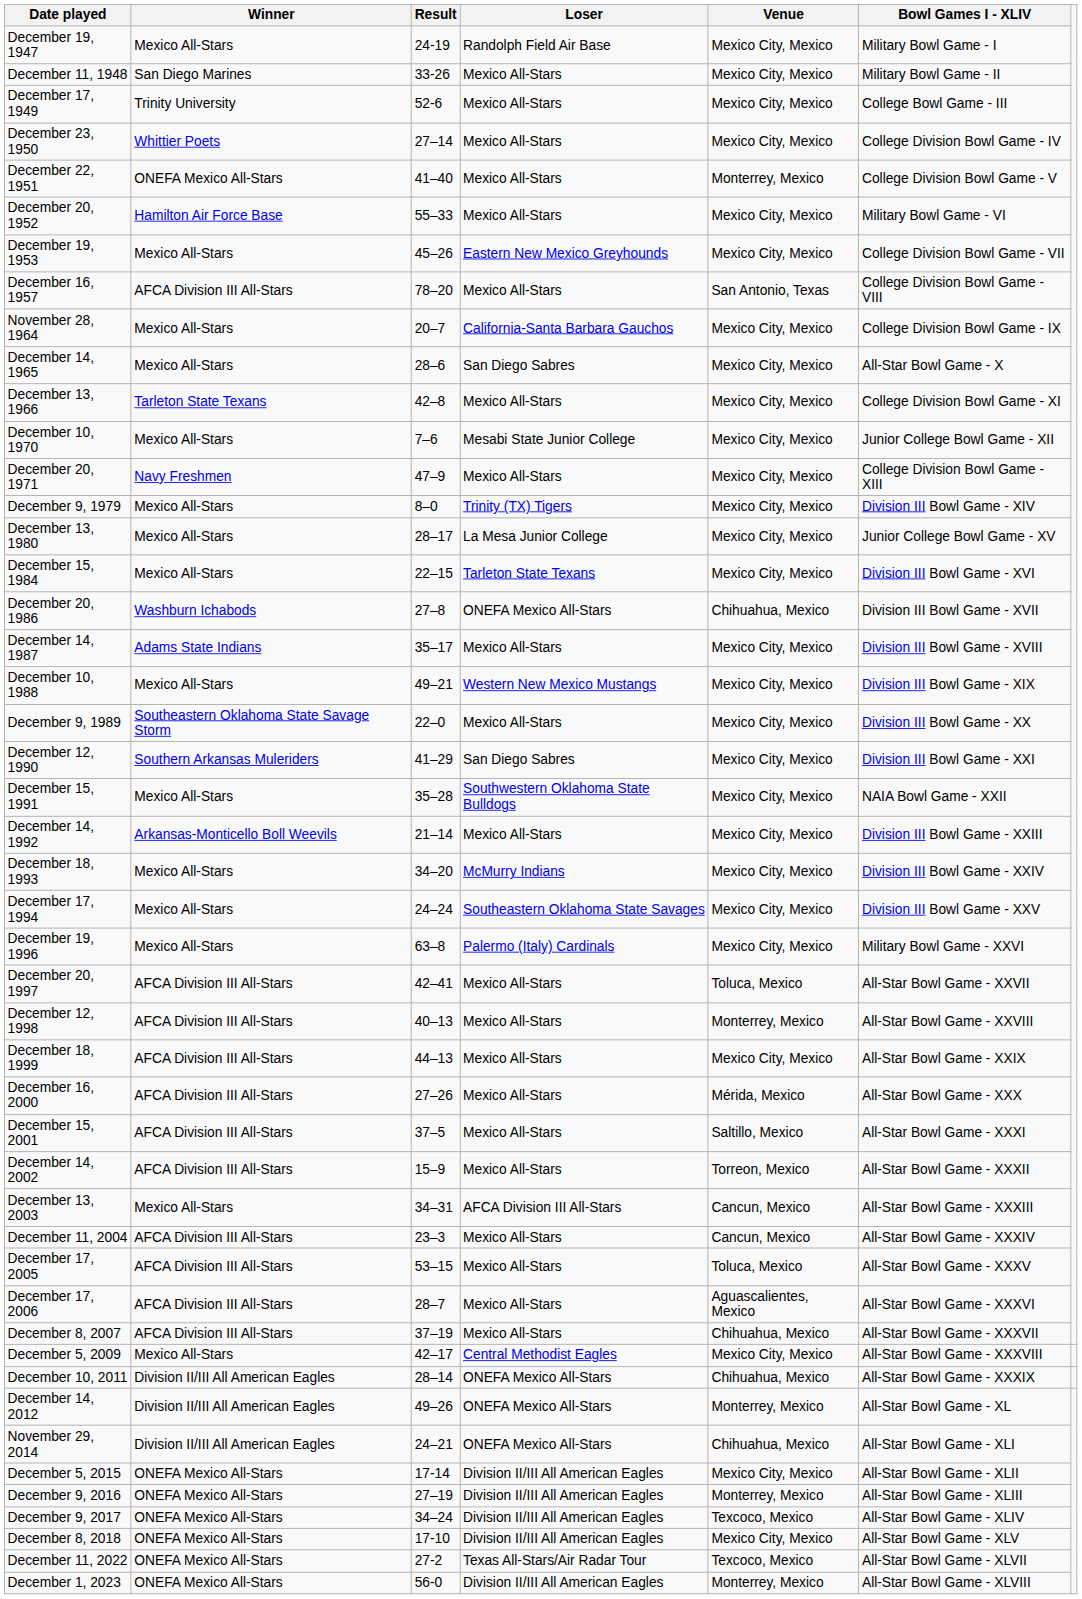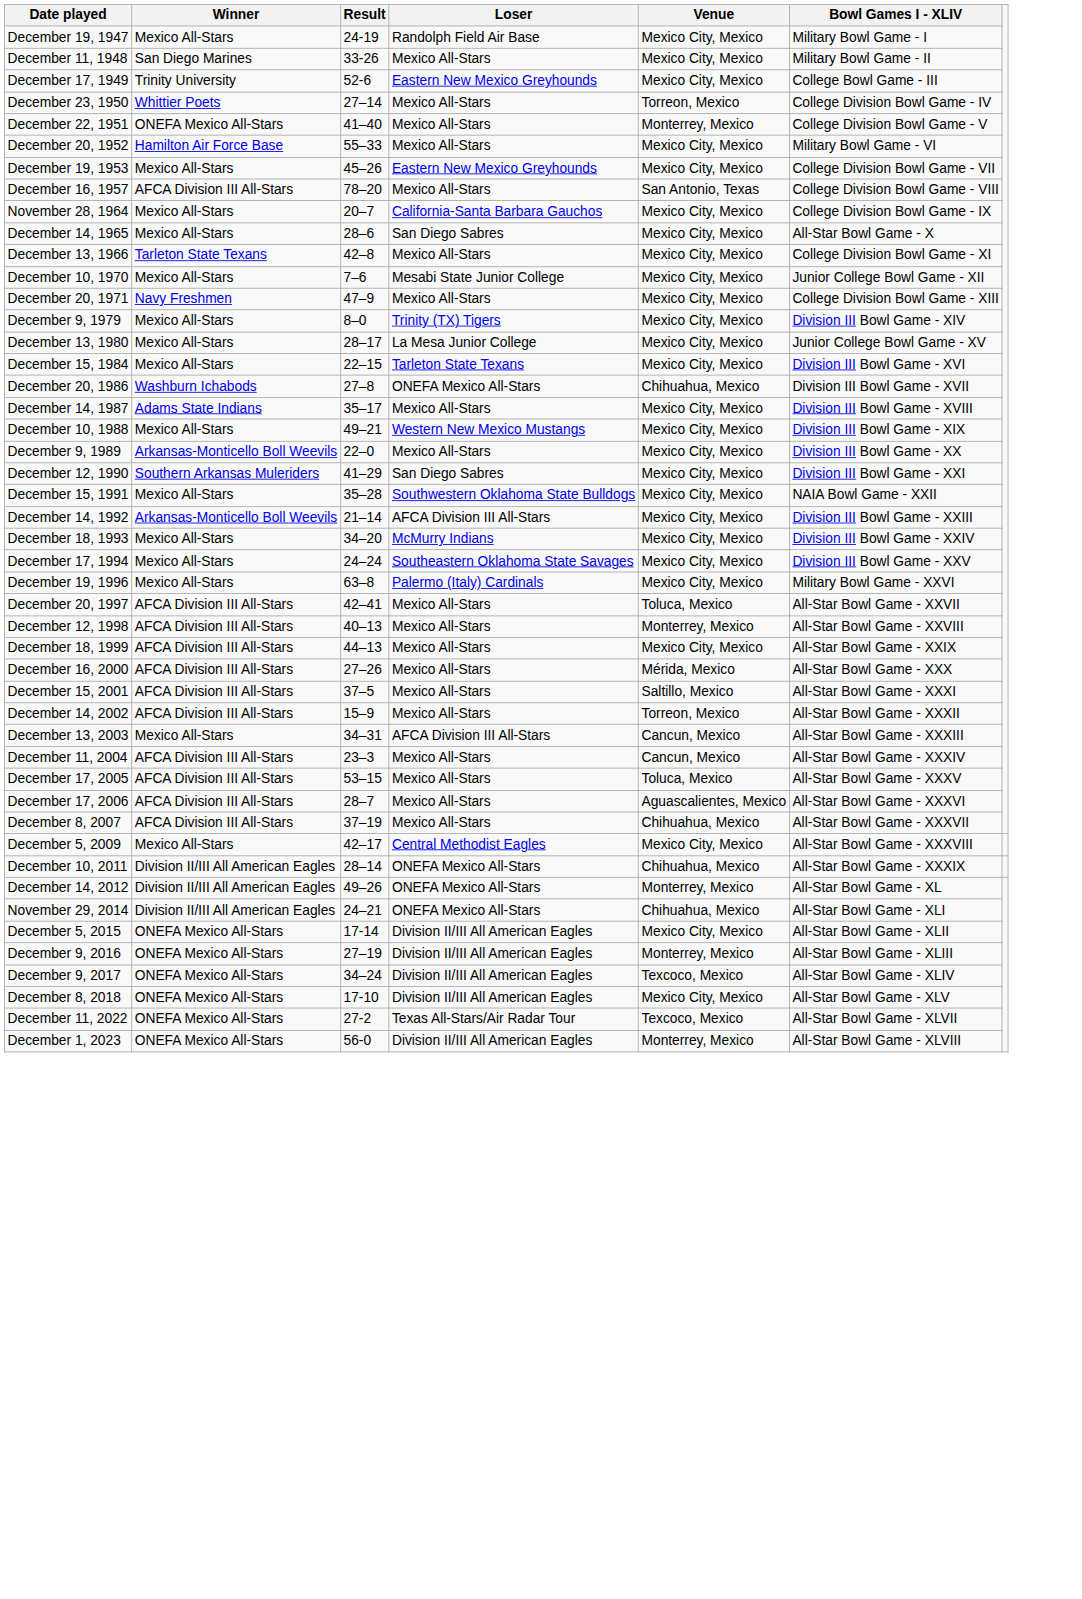December 17, 1949 | Loser: Mexico All-Stars -> Eastern New Mexico Greyhounds
December 23, 1950 | Venue: Mexico City, Mexico -> Torreon, Mexico
December 9, 1989 | Winner: Southeastern Oklahoma State Savage Storm -> Arkansas-Monticello Boll Weevils
December 14, 1992 | Loser: Mexico All-Stars -> AFCA Division III All-Stars
